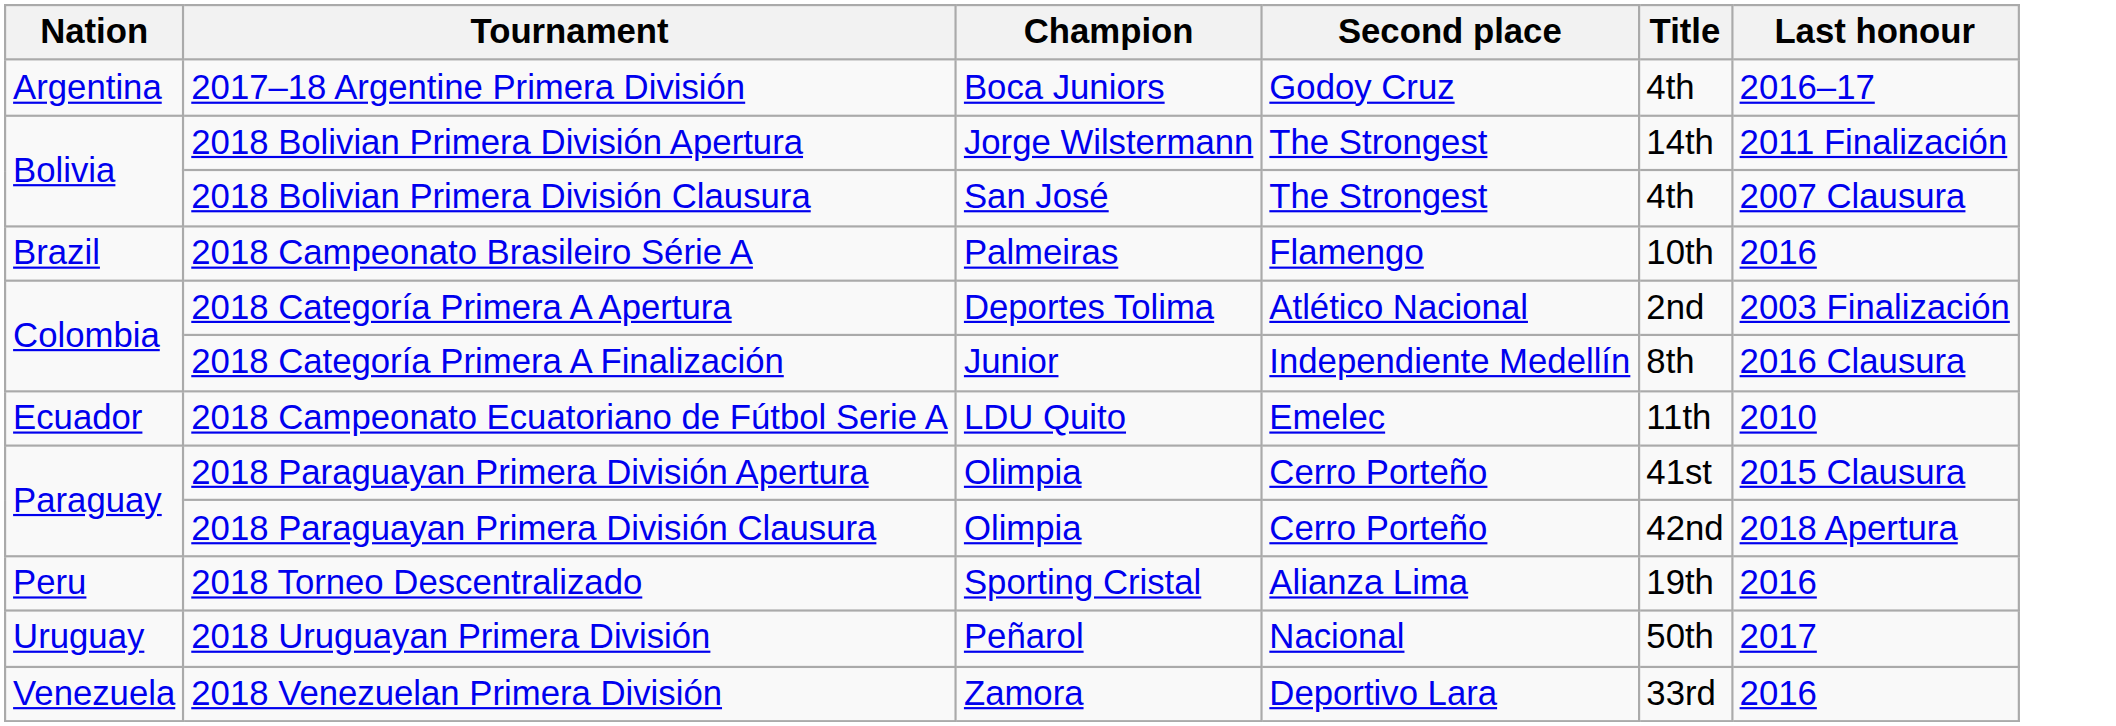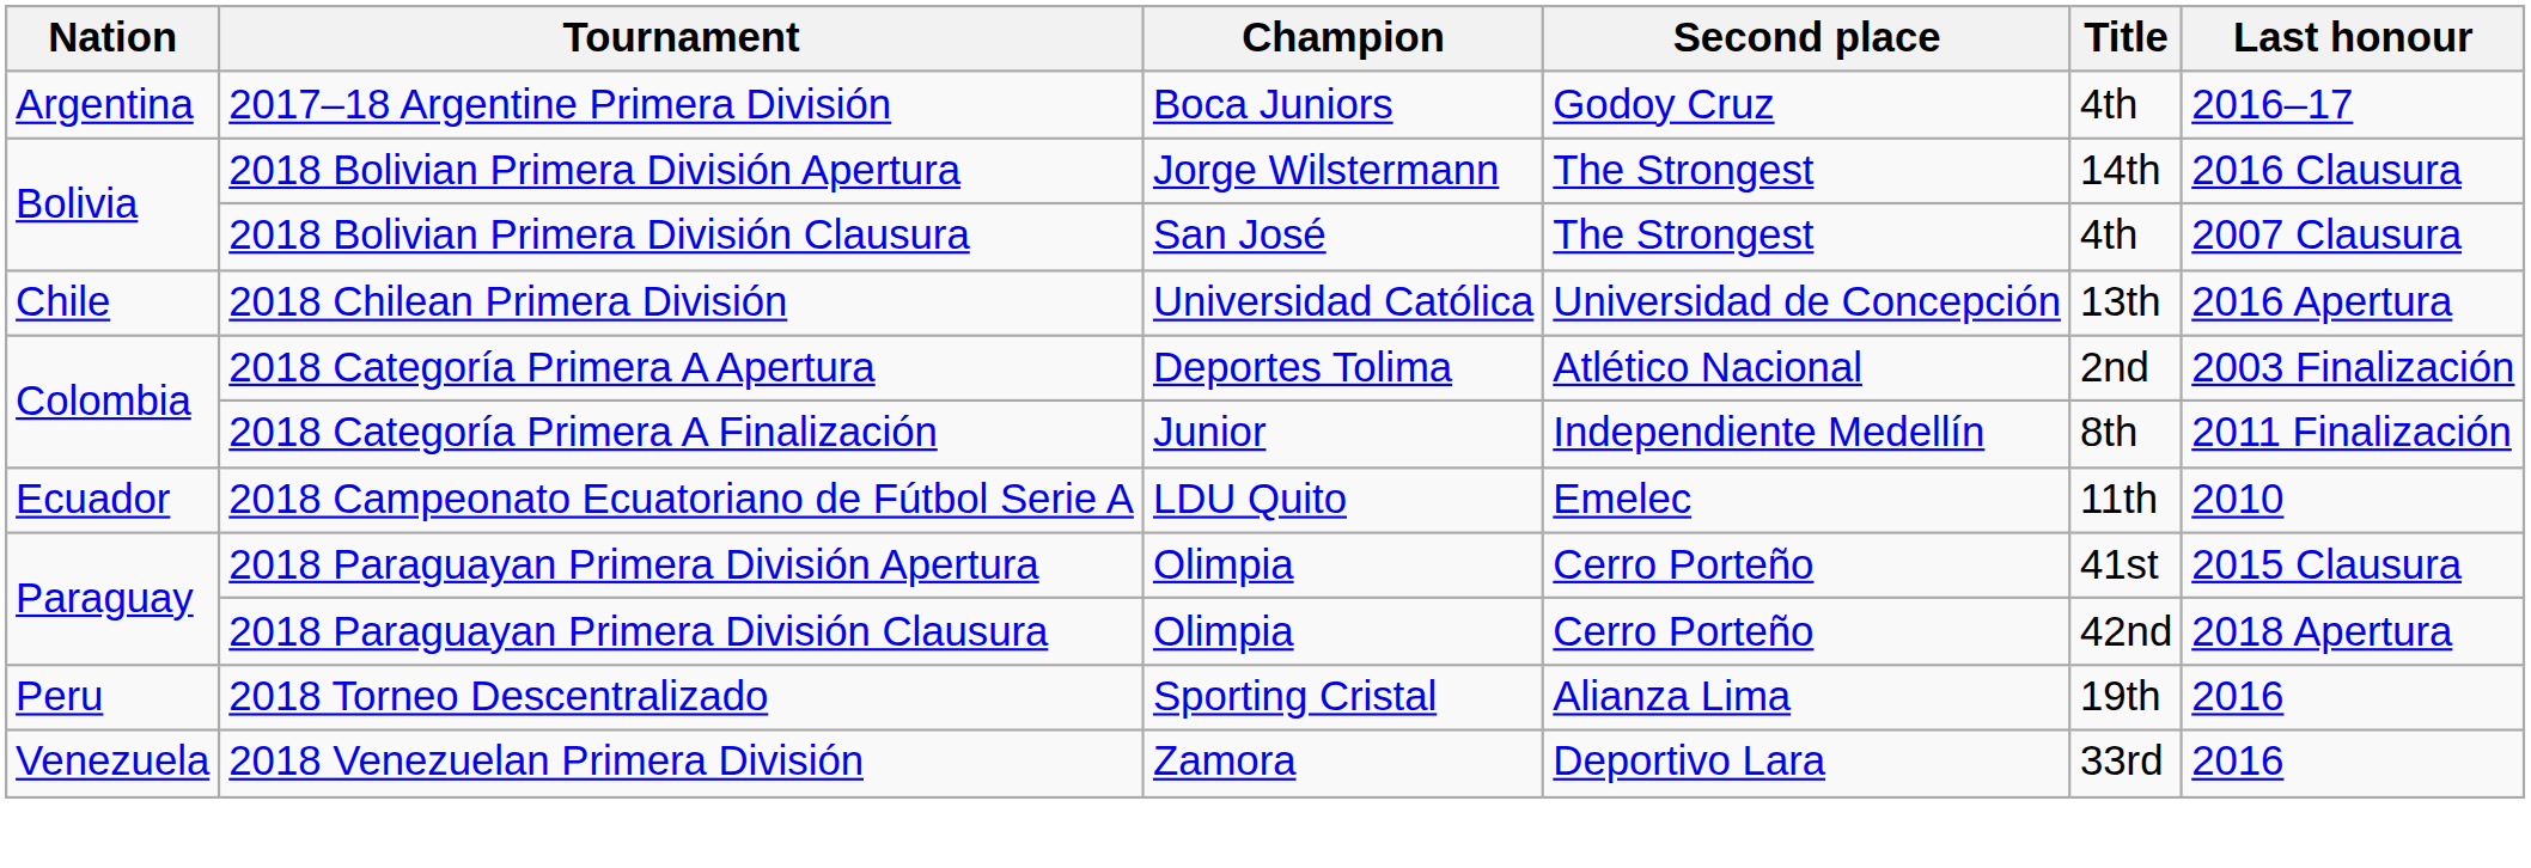2018 Bolivian Primera División Apertura | Last honour: 2011 Finalización -> 2016 Clausura
- row: Brazil | 2018 Campeonato Brasileiro Série A | Palmeiras | Flamengo | 10th | 2016
+ row: Chile | 2018 Chilean Primera División | Universidad Católica | Universidad de Concepción | 13th | 2016 Apertura
2018 Categoría Primera A Finalización | Last honour: 2016 Clausura -> 2011 Finalización
- row: Uruguay | 2018 Uruguayan Primera División | Peñarol | Nacional | 50th | 2017
